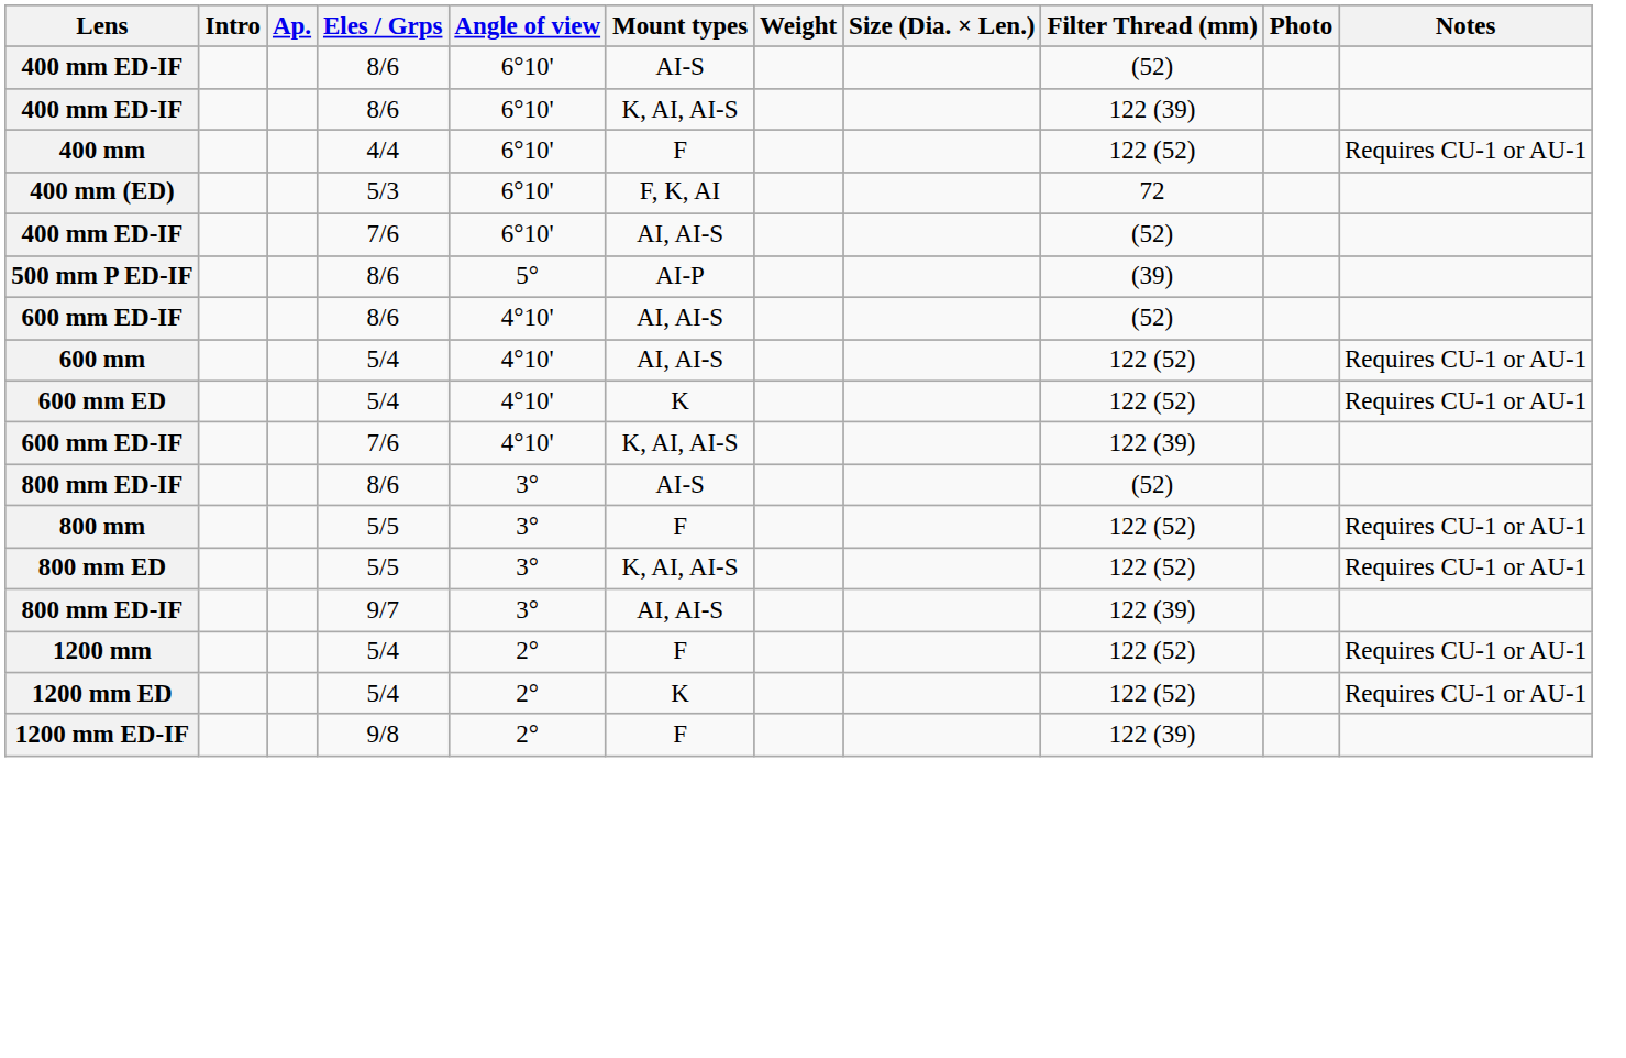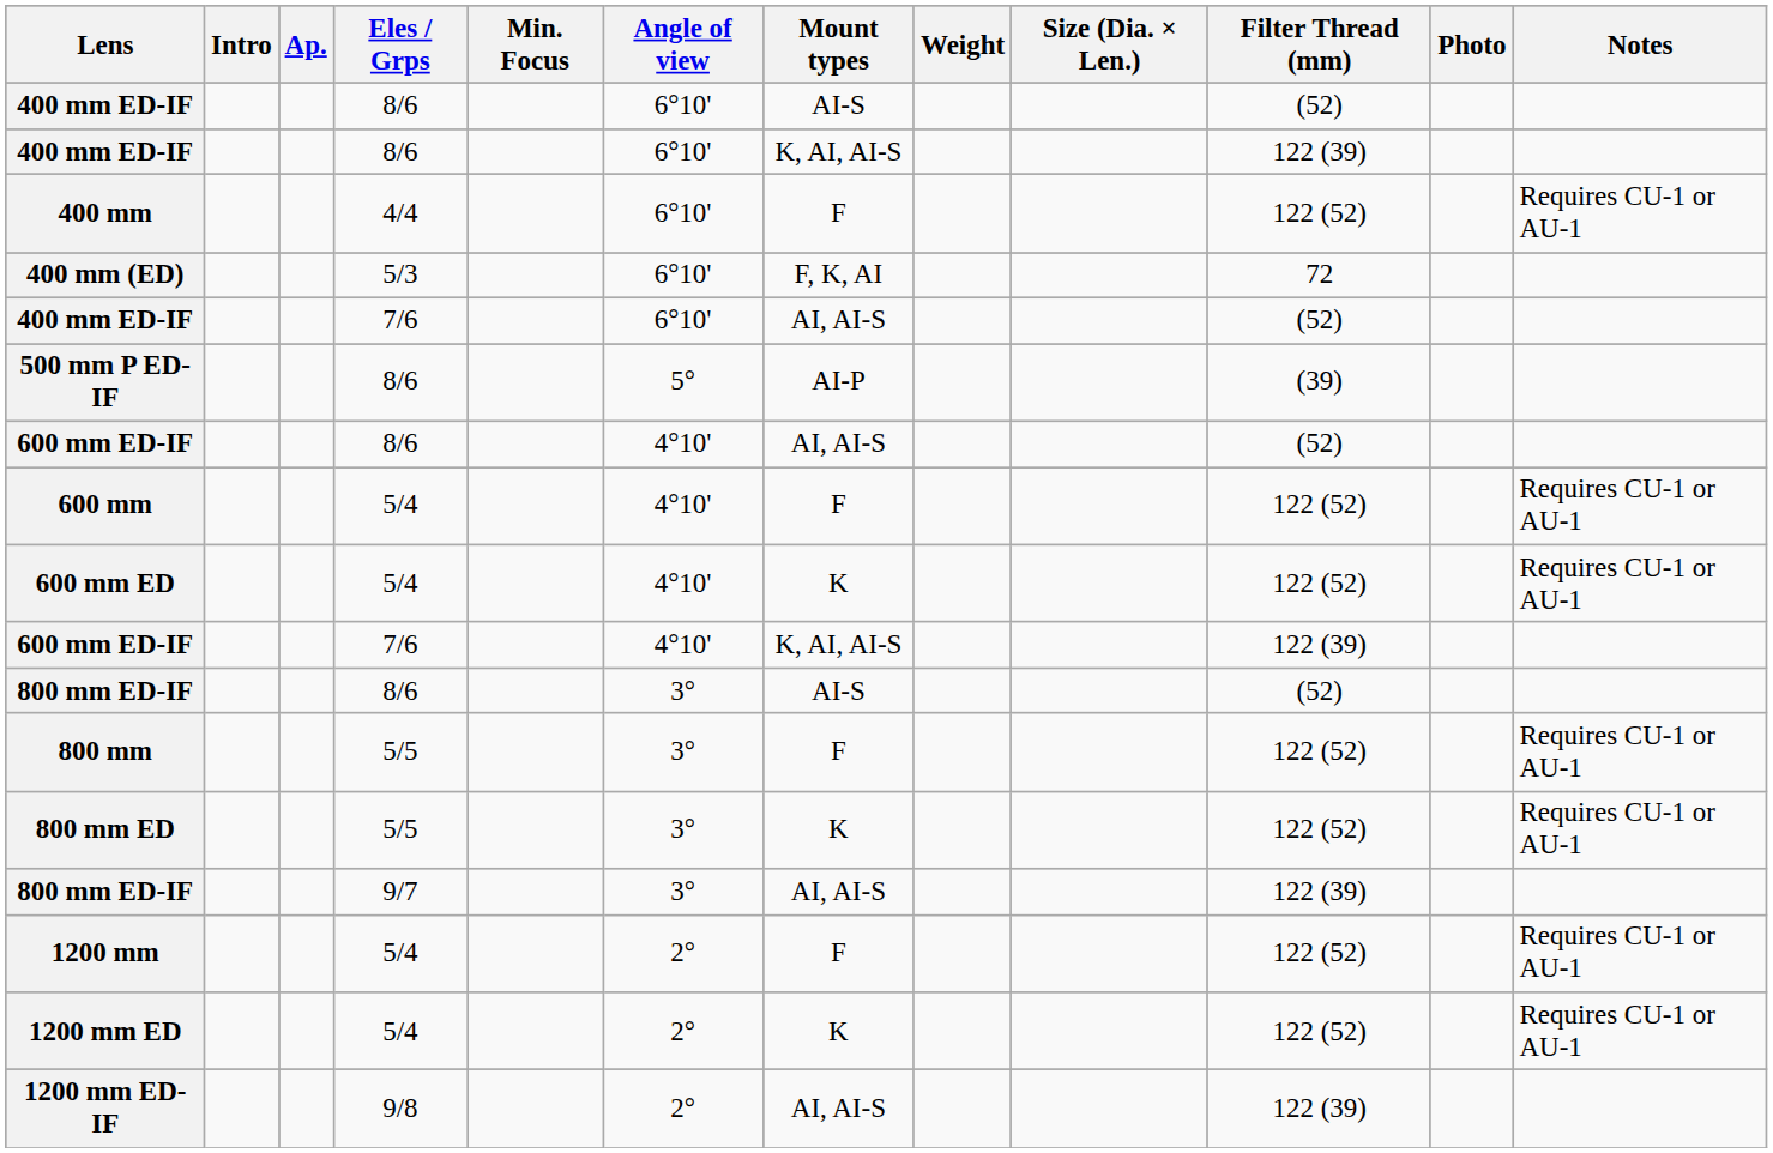+ column: Min. Focus
600 mm | Mount types: AI, AI-S -> F
800 mm ED | Mount types: K, AI, AI-S -> K
1200 mm ED-IF | Mount types: F -> AI, AI-S
